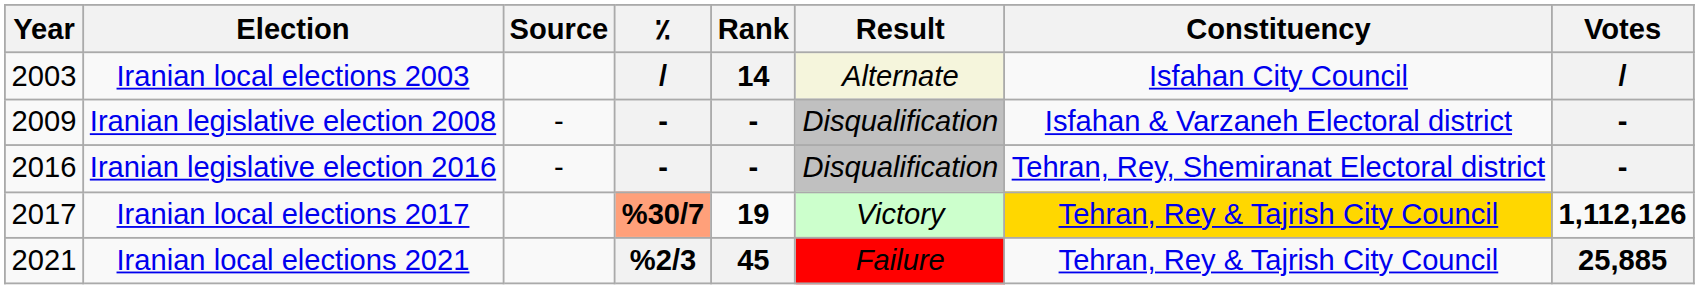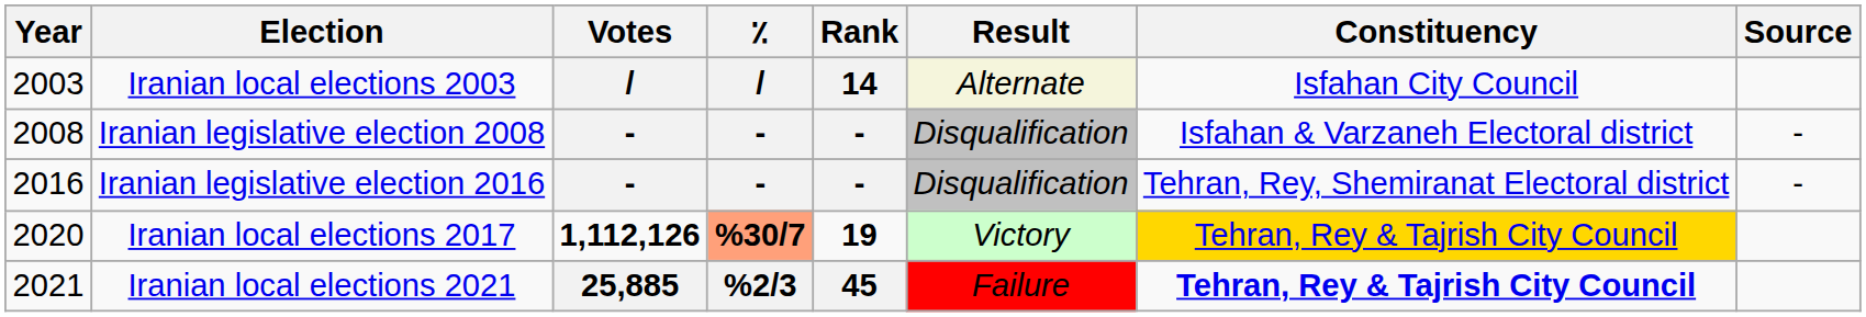columns swapped: Votes <-> Source
Iranian legislative election 2008 | Year: 2009 -> 2008
Iranian local elections 2017 | Year: 2017 -> 2020
Iranian local elections 2021 | Constituency: normal -> bold
